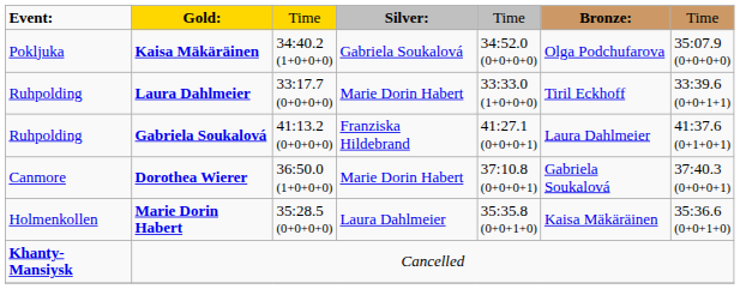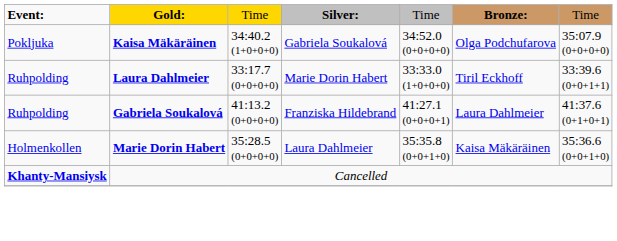- row: Canmore | Dorothea Wierer | 36:50.0 (1+0+0+0) | Marie Dorin Habert | 37:10.8 (0+0+0+1) | Gabriela Soukalová | 37:40.3 (0+0+0+1)
